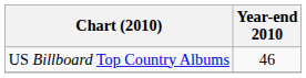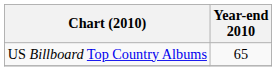US Billboard Top Country Albums | Year-end 2010: 46 -> 65
